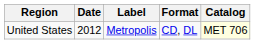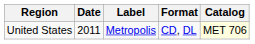United States | Date: 2012 -> 2011
